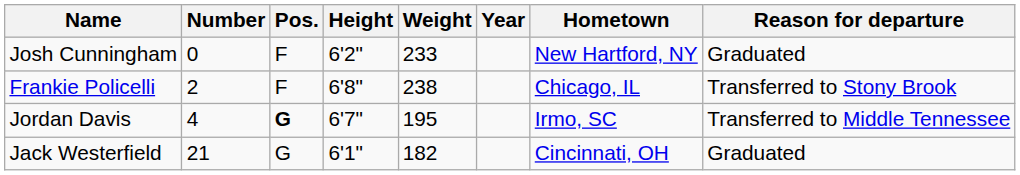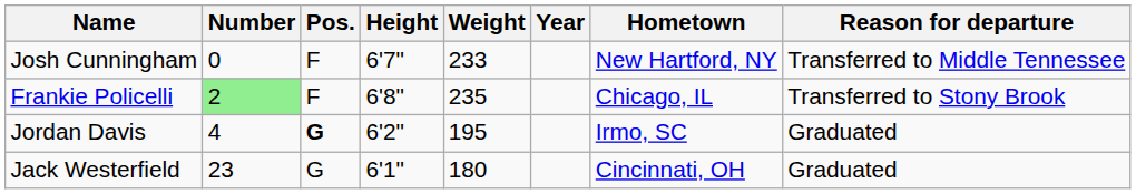Josh Cunningham | Height: 6'2" -> 6'7"
Josh Cunningham | Reason for departure: Graduated -> Transferred to Middle Tennessee
Frankie Policelli | Number: no background -> lightgreen background
Frankie Policelli | Weight: 238 -> 235
Jordan Davis | Height: 6'7" -> 6'2"
Jordan Davis | Reason for departure: Transferred to Middle Tennessee -> Graduated
Jack Westerfield | Number: 21 -> 23
Jack Westerfield | Weight: 182 -> 180
